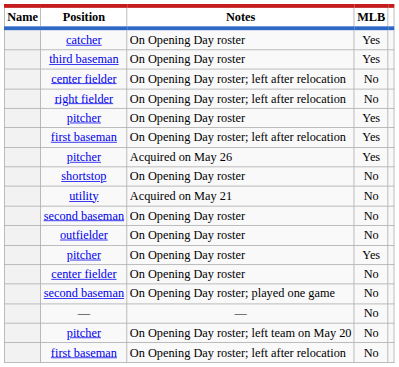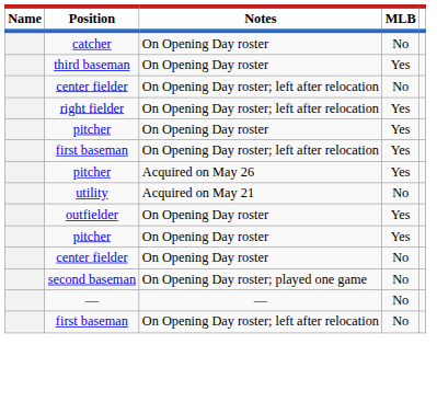catcher | MLB: Yes -> No
right fielder | MLB: No -> Yes
- row: shortstop | On Opening Day roster | No
- row: second baseman | On Opening Day roster | No
outfielder | MLB: No -> Yes
- row: pitcher | On Opening Day roster; left team on May 20 | No
